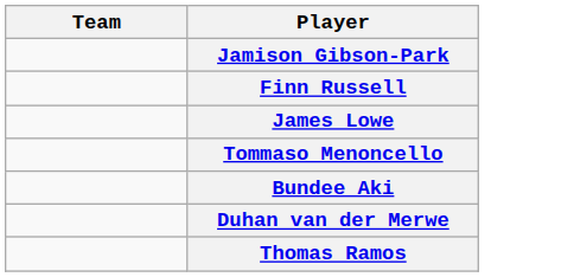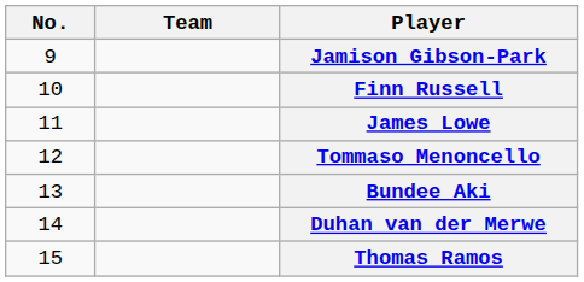+ column: No. | 9 | 10 | 11 | 12 | 13 | 14 | 15
